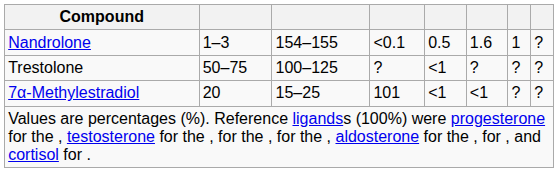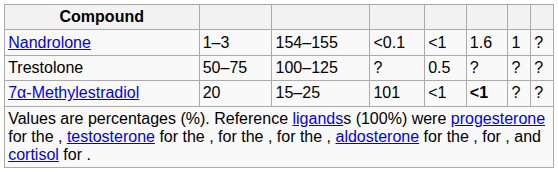Nandrolone | column 5: 0.5 -> <1
Trestolone | column 5: <1 -> 0.5
7α-Methylestradiol | column 6: normal -> bold
